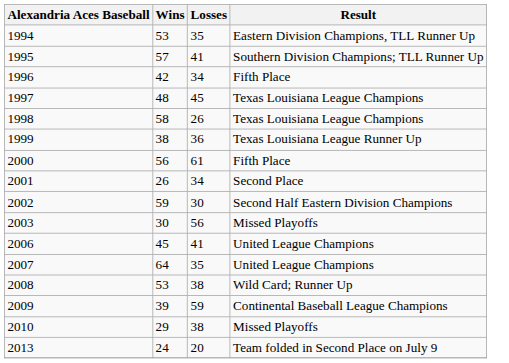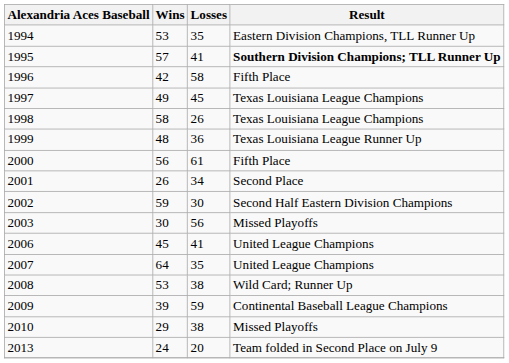1995 | Result: normal -> bold
1996 | Losses: 34 -> 58
1997 | Wins: 48 -> 49
1999 | Wins: 38 -> 48
